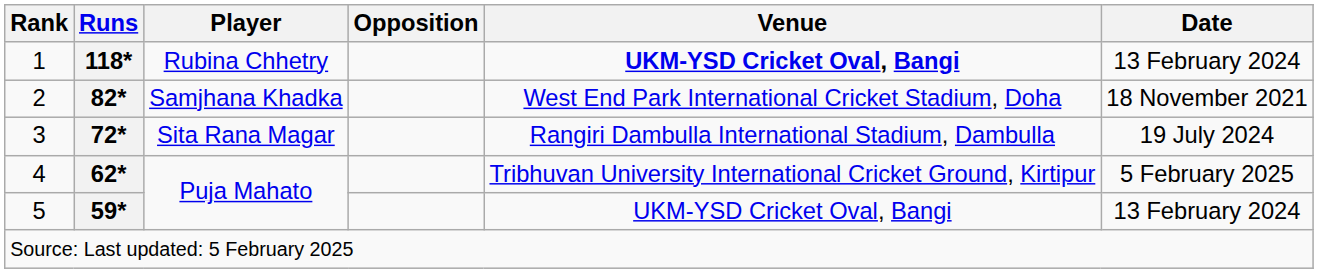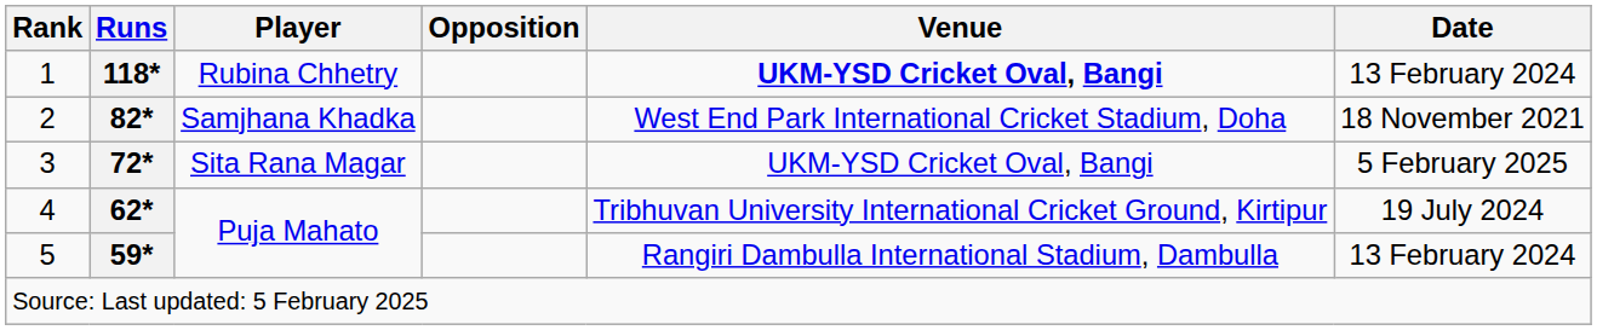3 | Venue: Rangiri Dambulla International Stadium, Dambulla -> UKM-YSD Cricket Oval, Bangi
3 | Date: 19 July 2024 -> 5 February 2025
4 | Date: 5 February 2025 -> 19 July 2024
5 | Venue: UKM-YSD Cricket Oval, Bangi -> Rangiri Dambulla International Stadium, Dambulla
